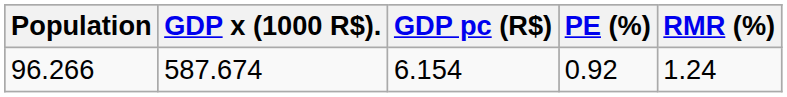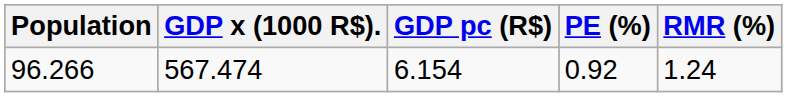96.266 | GDP x (1000 R$).: 587.674 -> 567.474
